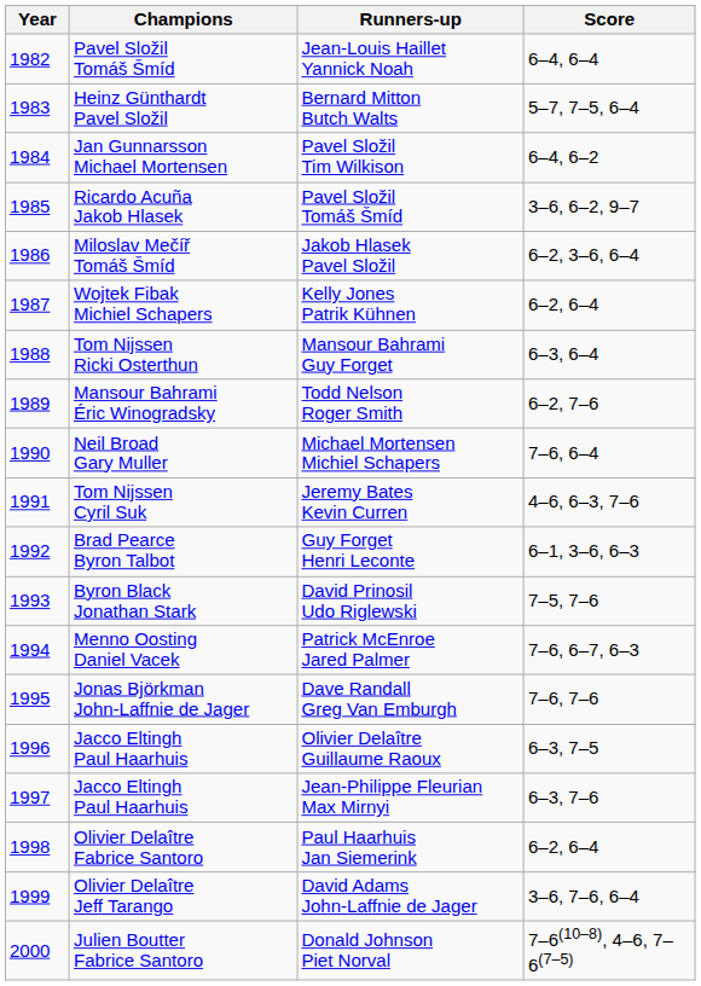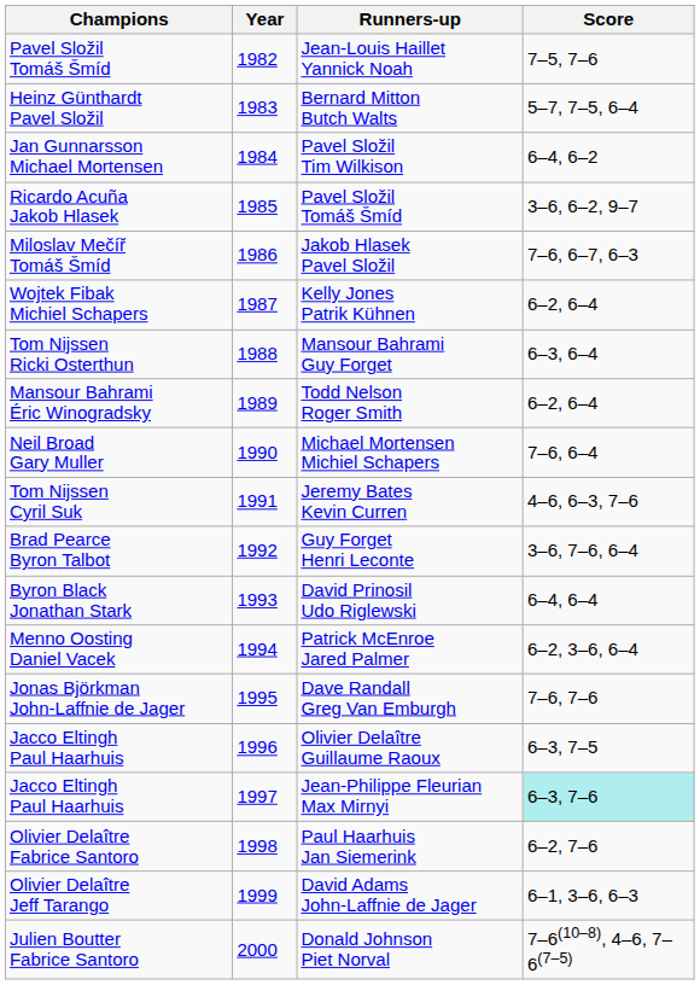columns swapped: Year <-> Champions
Jean-Louis Haillet Yannick Noah | Score: 6–4, 6–4 -> 7–5, 7–6
Jakob Hlasek Pavel Složil | Score: 6–2, 3–6, 6–4 -> 7–6, 6–7, 6–3
Todd Nelson Roger Smith | Score: 6–2, 7–6 -> 6–2, 6–4
Guy Forget Henri Leconte | Score: 6–1, 3–6, 6–3 -> 3–6, 7–6, 6–4
David Prinosil Udo Riglewski | Score: 7–5, 7–6 -> 6–4, 6–4
Patrick McEnroe Jared Palmer | Score: 7–6, 6–7, 6–3 -> 6–2, 3–6, 6–4
Jean-Philippe Fleurian Max Mirnyi | Score: no background -> paleturquoise background
Paul Haarhuis Jan Siemerink | Score: 6–2, 6–4 -> 6–2, 7–6
David Adams John-Laffnie de Jager | Score: 3–6, 7–6, 6–4 -> 6–1, 3–6, 6–3
